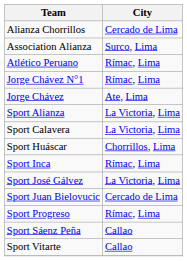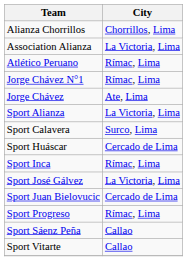Alianza Chorrillos | City: Cercado de Lima -> Chorrillos, Lima
Association Alianza | City: Surco, Lima -> La Victoria, Lima
Sport Calavera | City: La Victoria, Lima -> Surco, Lima
Sport Huáscar | City: Chorrillos, Lima -> Cercado de Lima
